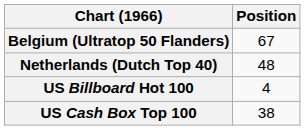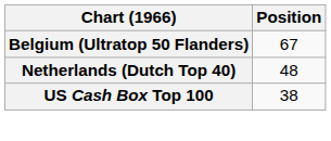- row: US Billboard Hot 100 | 4
